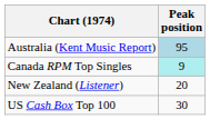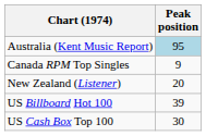Canada RPM Top Singles | Peak position: paleturquoise background -> no background
+ row: US Billboard Hot 100 | 39
